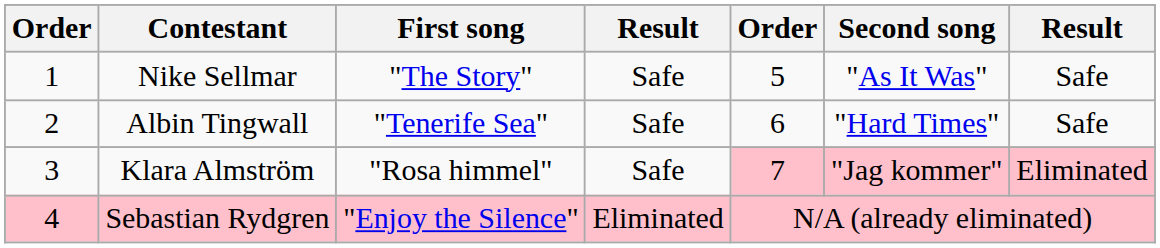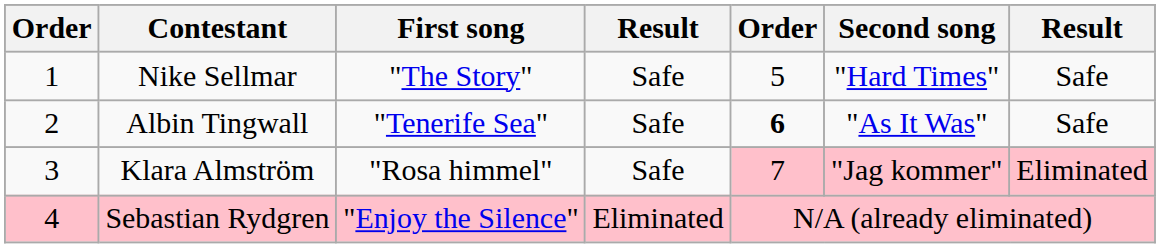Nike Sellmar | Second song: "As It Was" -> "Hard Times"
Albin Tingwall | column 5: normal -> bold
Albin Tingwall | Second song: "Hard Times" -> "As It Was"
